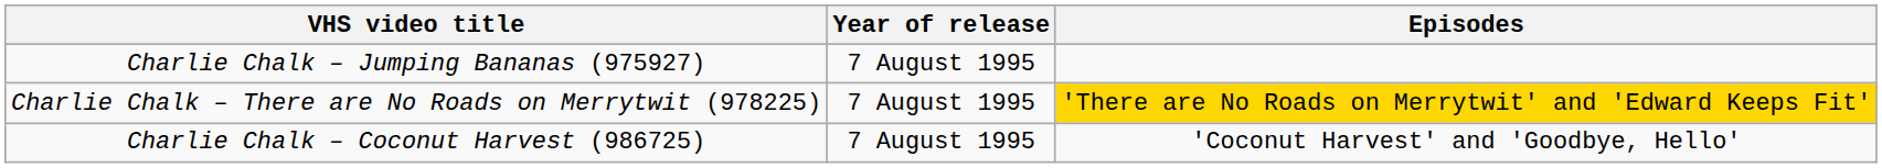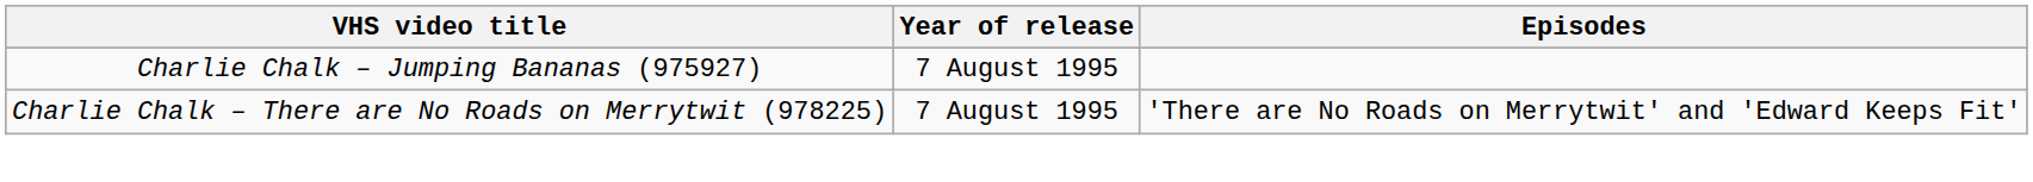Charlie Chalk – There are No Roads on Merrytwit (978225) | Episodes: gold background -> no background
- row: Charlie Chalk – Coconut Harvest (986725) | 7 August 1995 | 'Coconut Harvest' and 'Goodbye, Hello'
